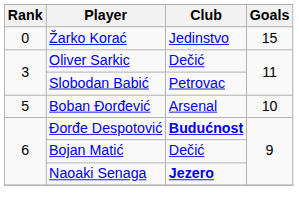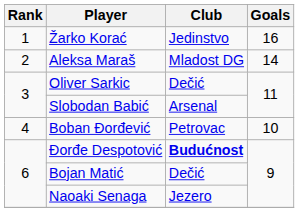Žarko Korać | Rank: 0 -> 1
Žarko Korać | Goals: 15 -> 16
+ row: 2 | Aleksa Maraš | Mladost DG | 14
Slobodan Babić | Club: Petrovac -> Arsenal
Boban Đorđević | Rank: 5 -> 4
Boban Đorđević | Club: Arsenal -> Petrovac
Naoaki Senaga | Club: bold -> normal
